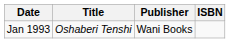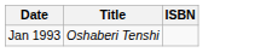- column: Publisher | Wani Books
